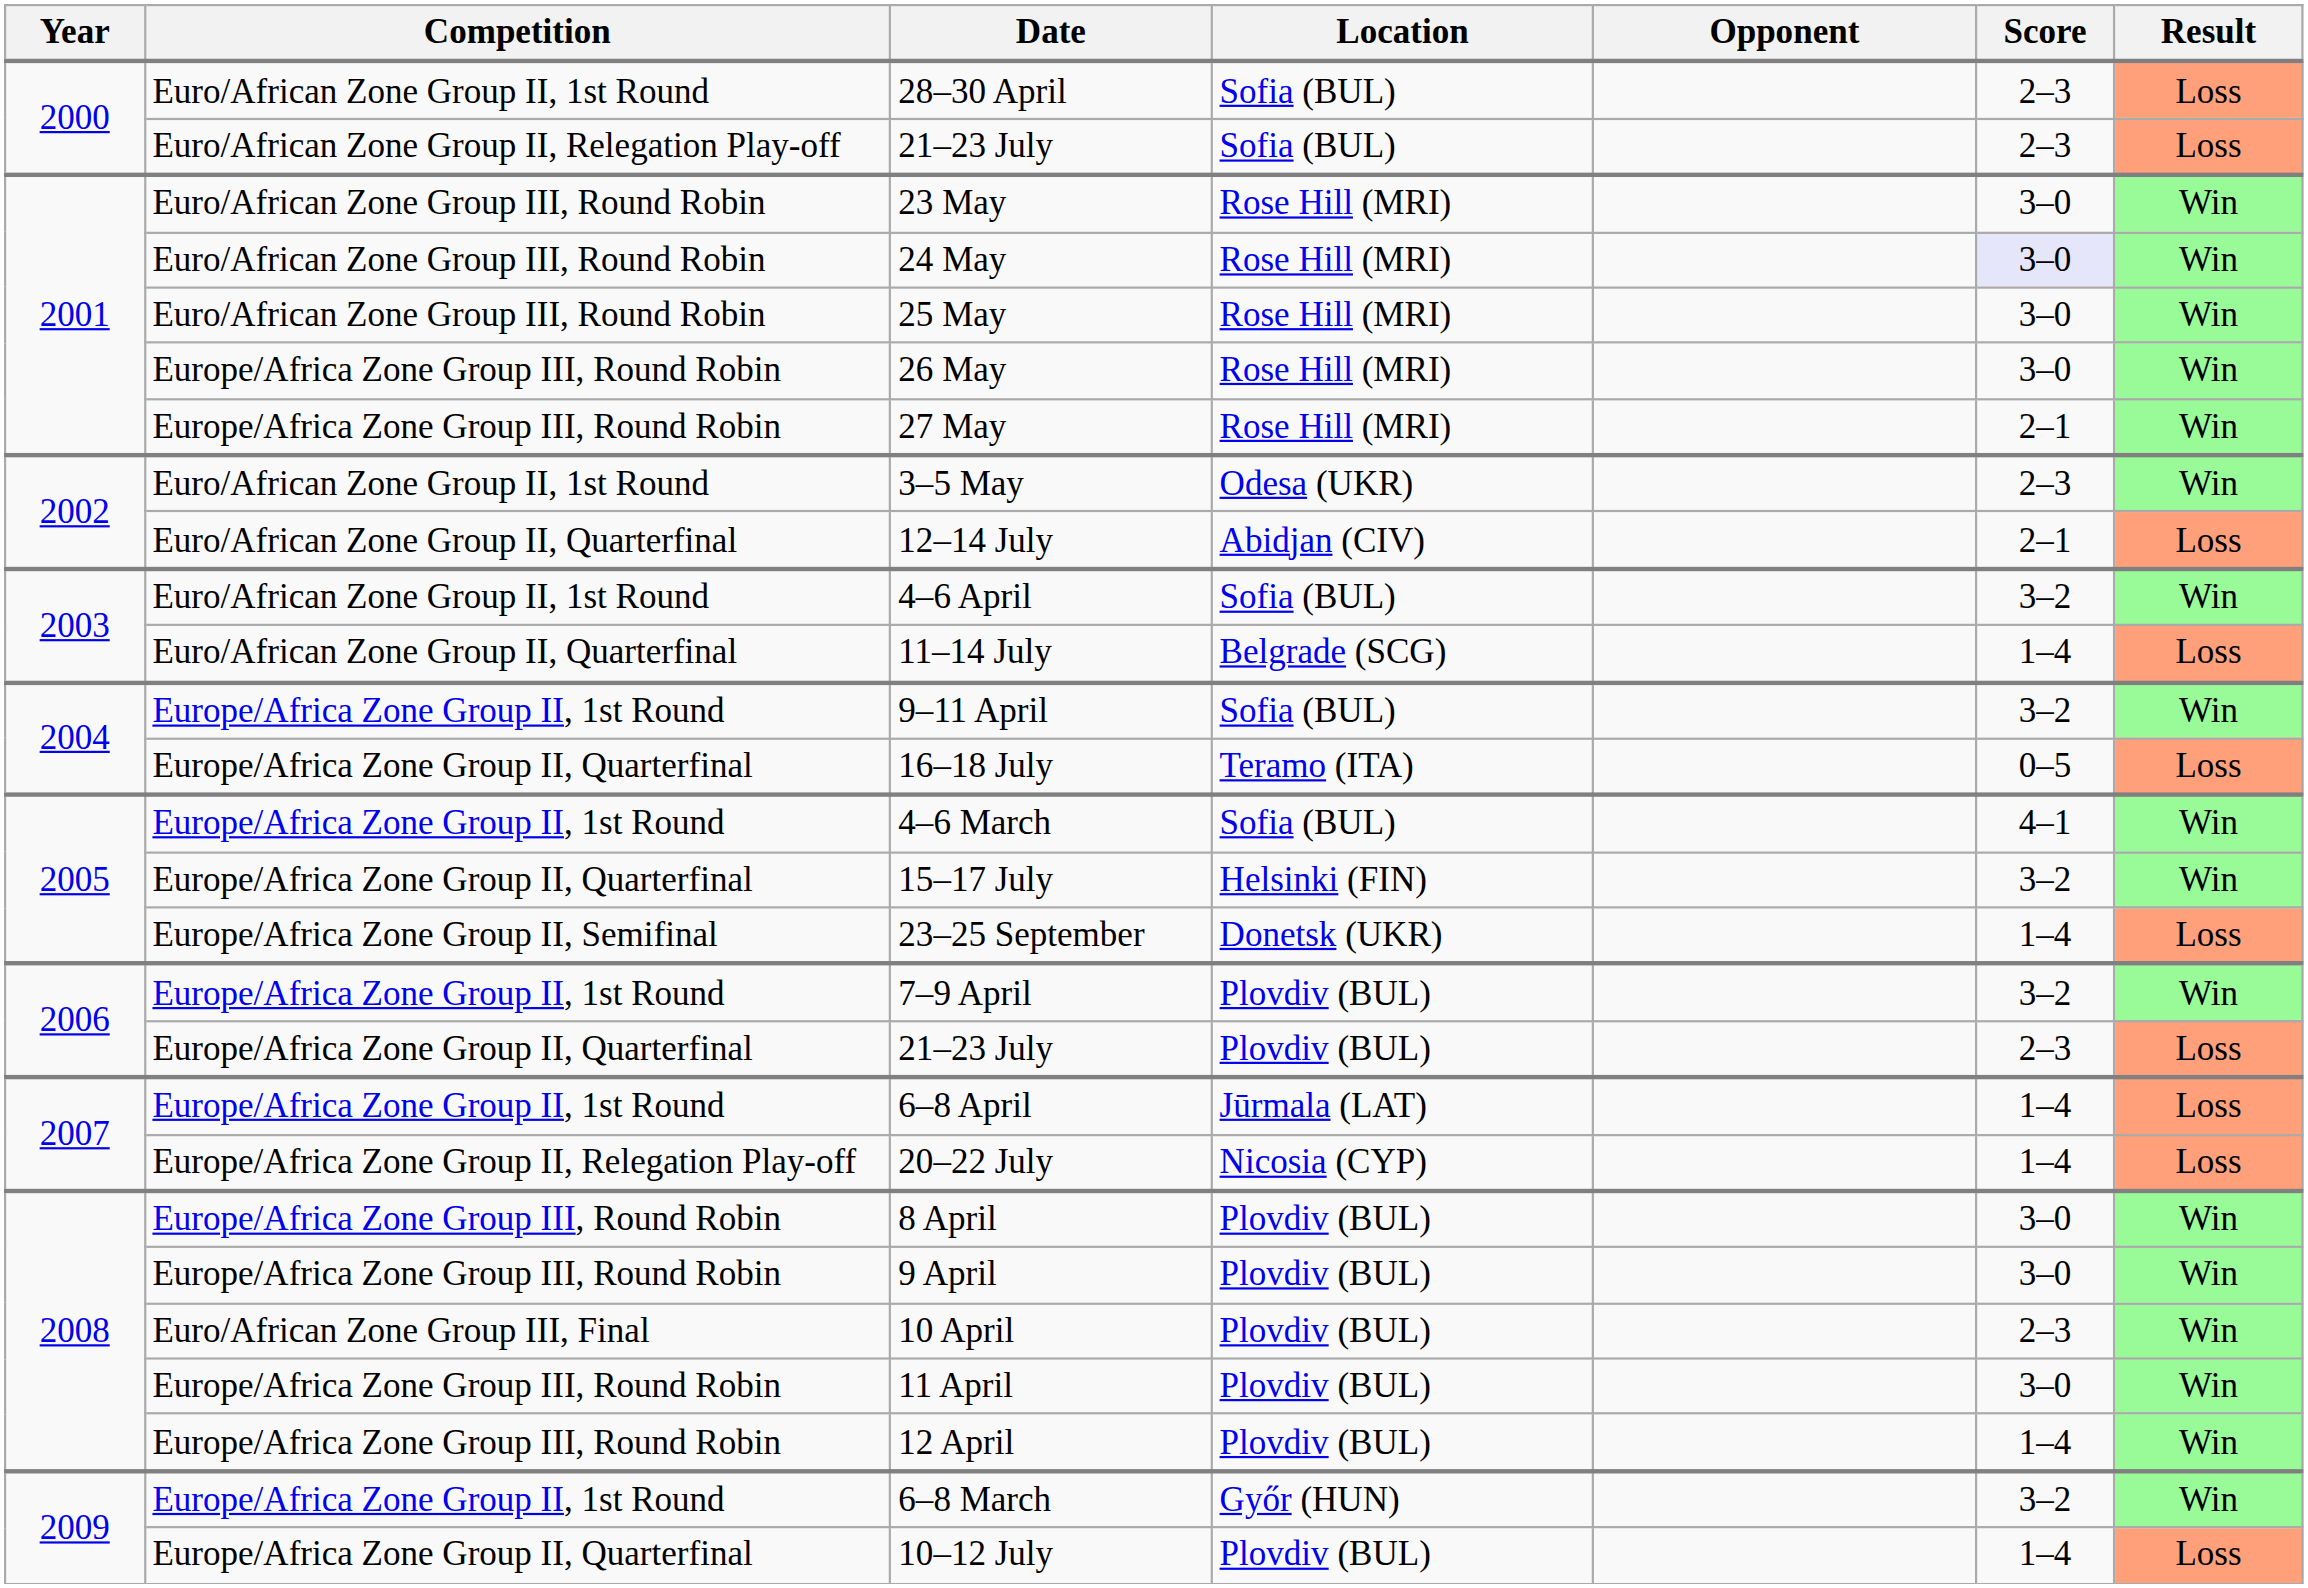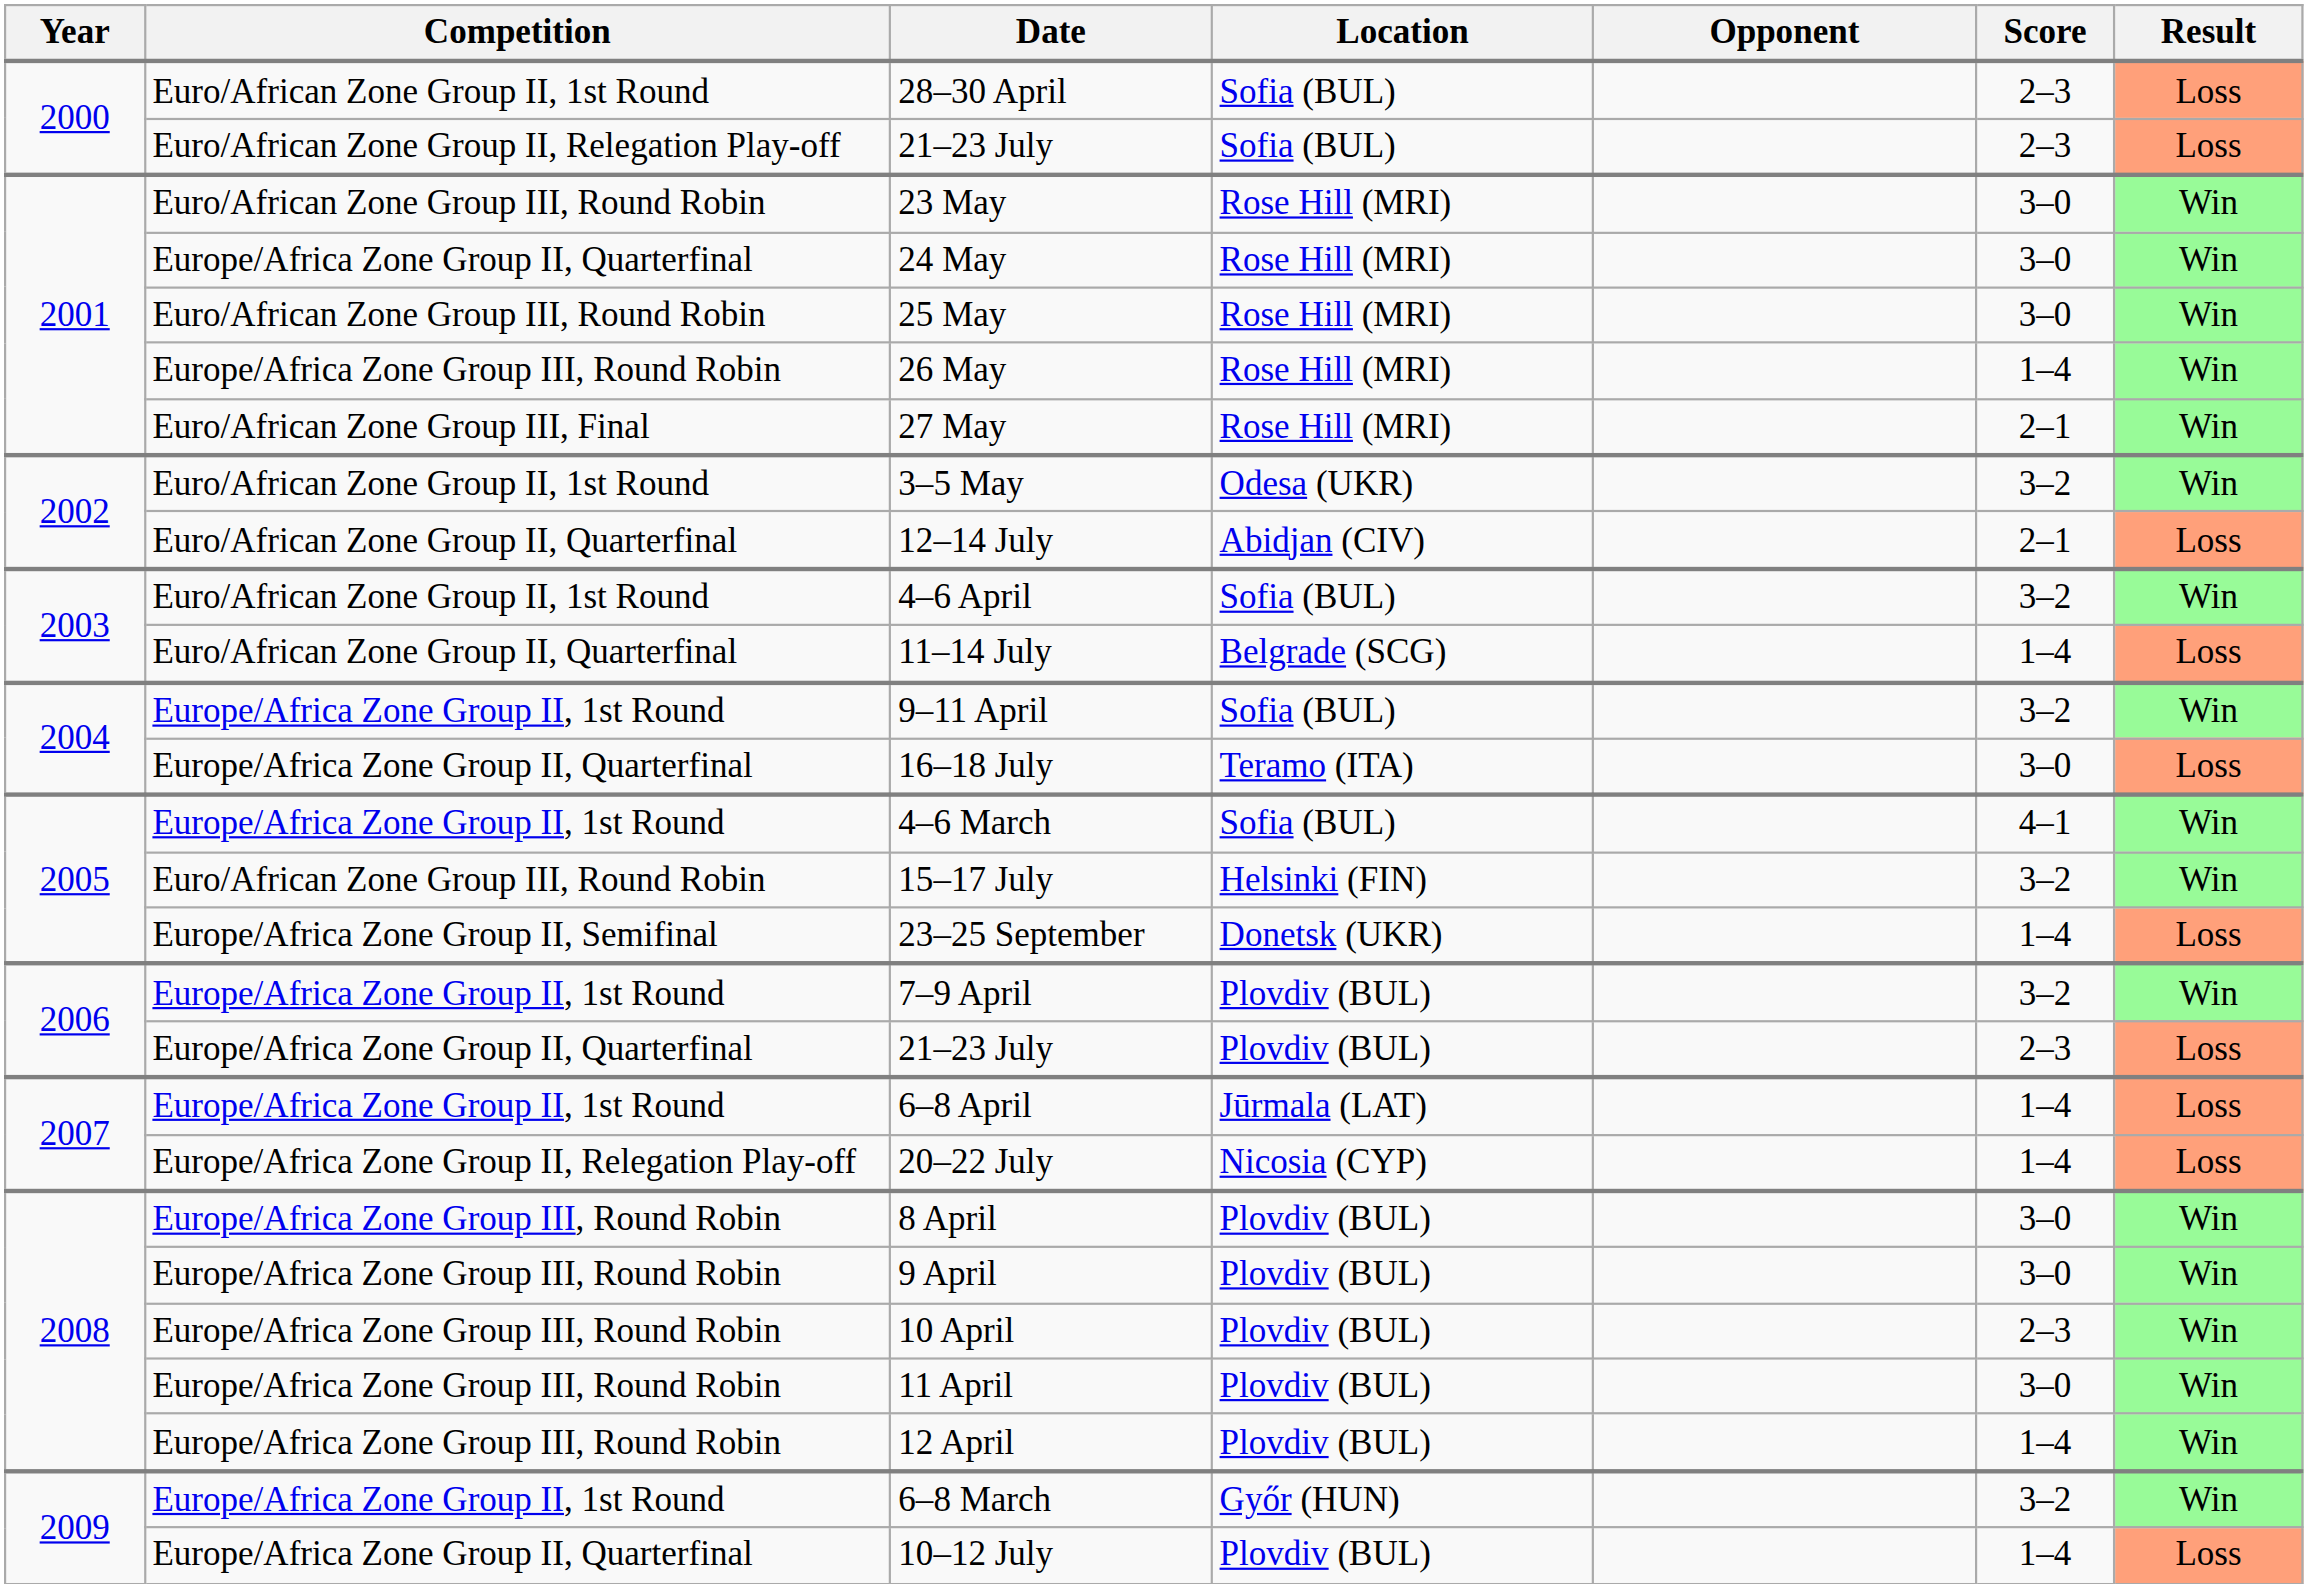24 May | Competition: Euro/African Zone Group III, Round Robin -> Europe/Africa Zone Group II, Quarterfinal
24 May | Score: lavender background -> no background
26 May | Score: 3–0 -> 1–4
27 May | Competition: Europe/Africa Zone Group III, Round Robin -> Euro/African Zone Group III, Final
3–5 May | Score: 2–3 -> 3–2
16–18 July | Score: 0–5 -> 3–0
15–17 July | Competition: Europe/Africa Zone Group II, Quarterfinal -> Euro/African Zone Group III, Round Robin
10 April | Competition: Euro/African Zone Group III, Final -> Europe/Africa Zone Group III, Round Robin
